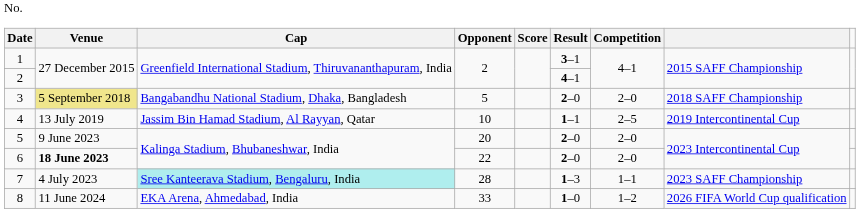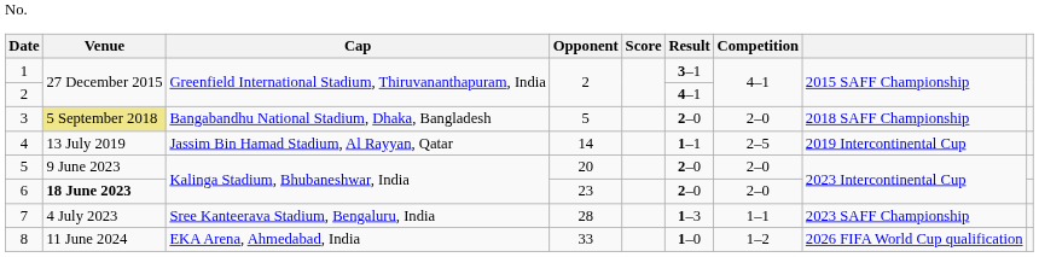4 | Cap: 10 -> 14
6 | Cap: 22 -> 23
7 | Venue: paleturquoise background -> no background
